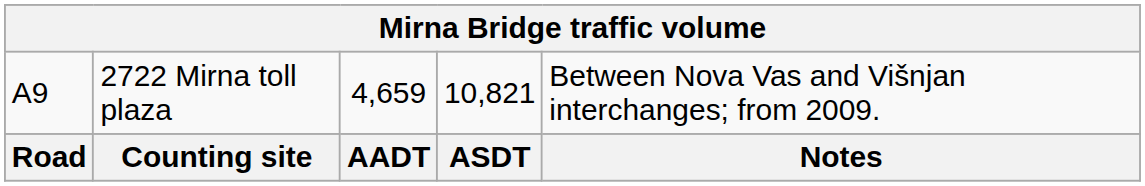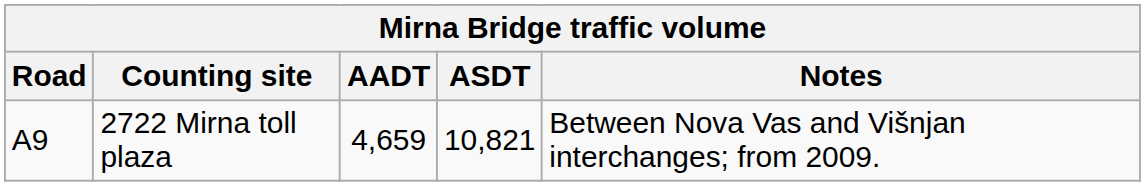rows swapped: Road <-> A9
